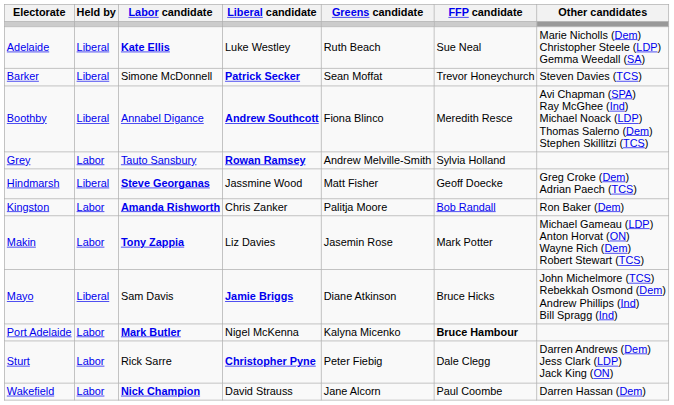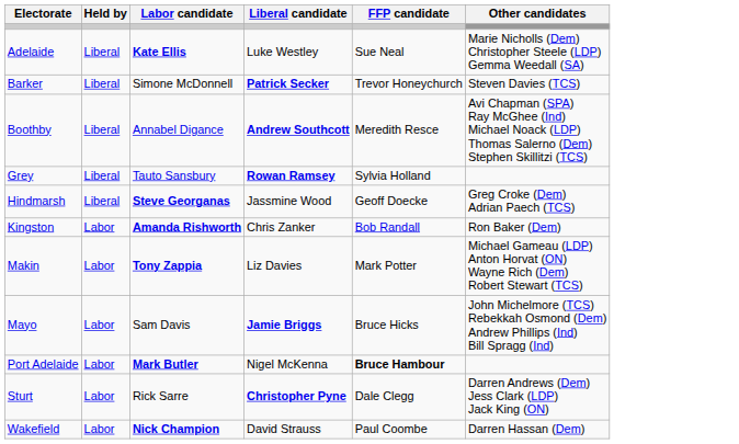- column: Greens candidate | Ruth Beach | Sean Moffat | Fiona Blinco | Andrew Melville-Smith | Matt Fisher | Palitja Moore | Jasemin Rose | Diane Atkinson | Kalyna Micenko | Peter Fiebig | Jane Alcorn
Grey | Held by: Labor -> Liberal
Mayo | Held by: Liberal -> Labor
